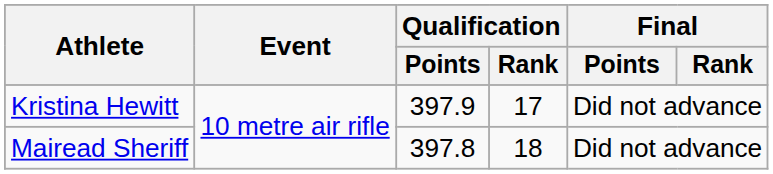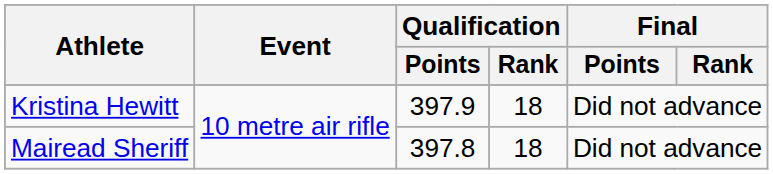Kristina Hewitt | Qualification / Rank: 17 -> 18
